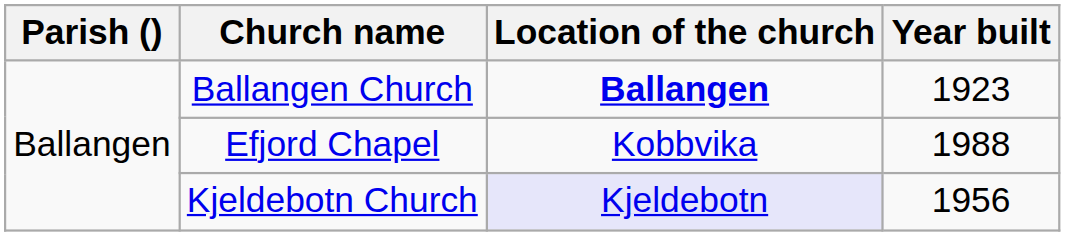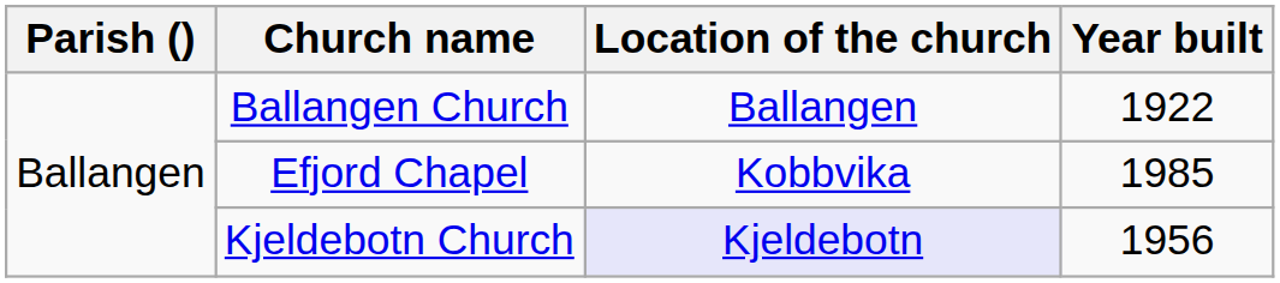Ballangen Church | Location of the church: bold -> normal
Ballangen Church | Year built: 1923 -> 1922
Efjord Chapel | Year built: 1988 -> 1985
